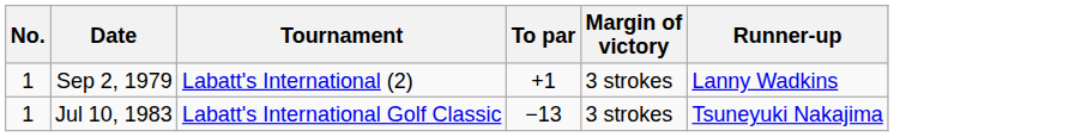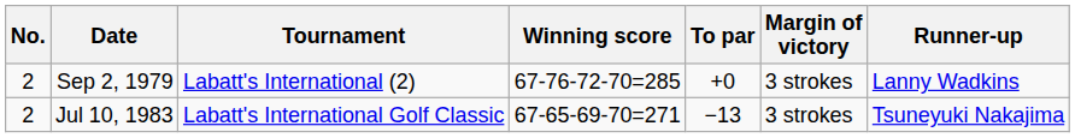+ column: Winning score | 67-76-72-70=285 | 67-65-69-70=271
Sep 2, 1979 | No.: 1 -> 2
Sep 2, 1979 | To par: +1 -> +0
Jul 10, 1983 | No.: 1 -> 2
